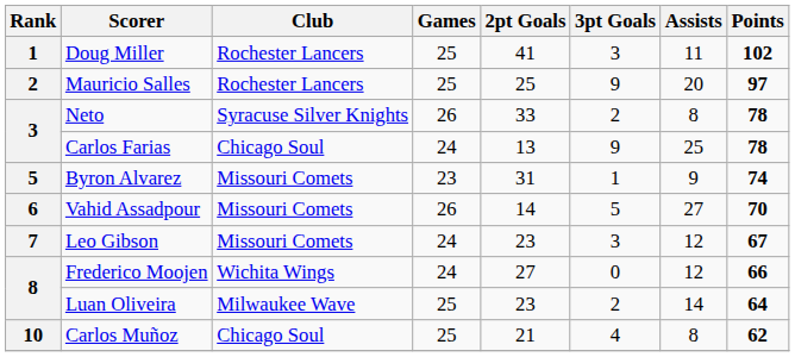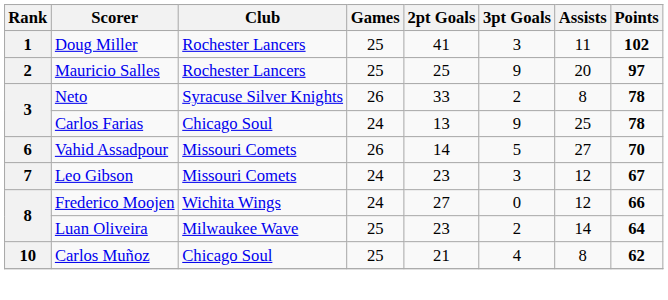- row: 5 | Byron Alvarez | Missouri Comets | 23 | 31 | 1 | 9 | 74
